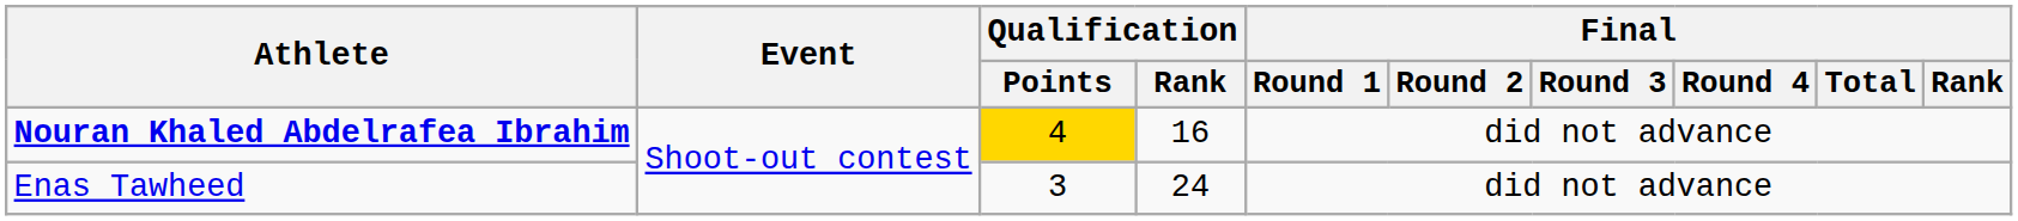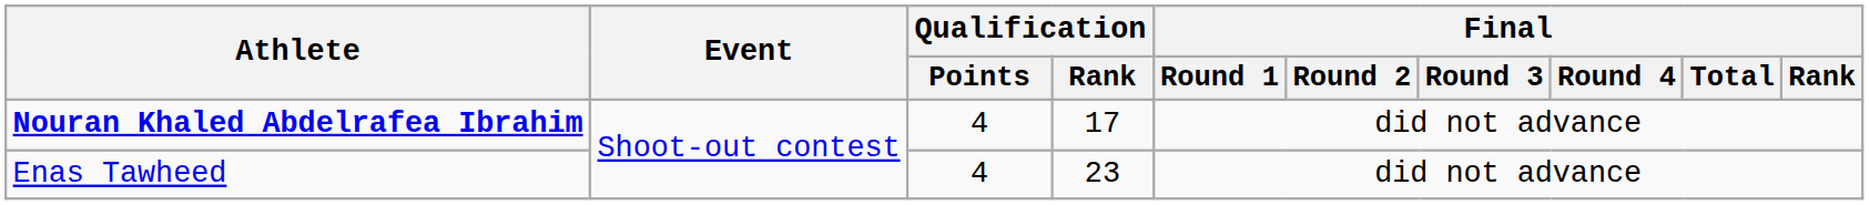Nouran Khaled Abdelrafea Ibrahim | Qualification / Points: gold background -> no background
Nouran Khaled Abdelrafea Ibrahim | Qualification / Rank: 16 -> 17
Enas Tawheed | Qualification / Points: 3 -> 4
Enas Tawheed | Qualification / Rank: 24 -> 23
